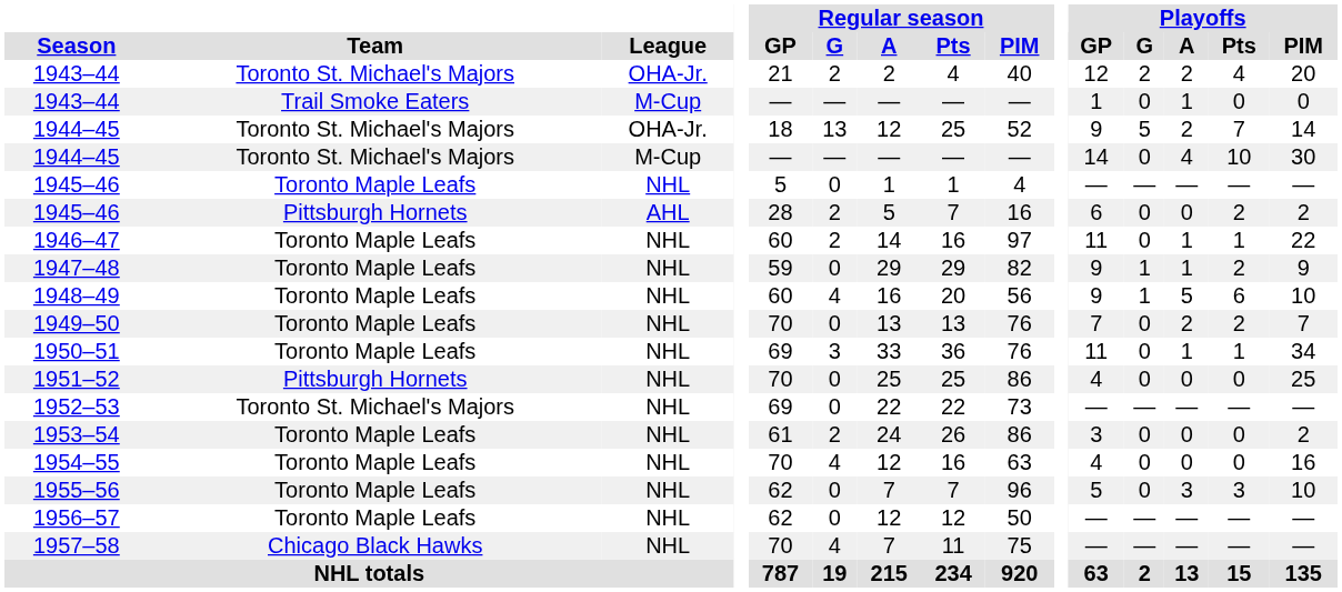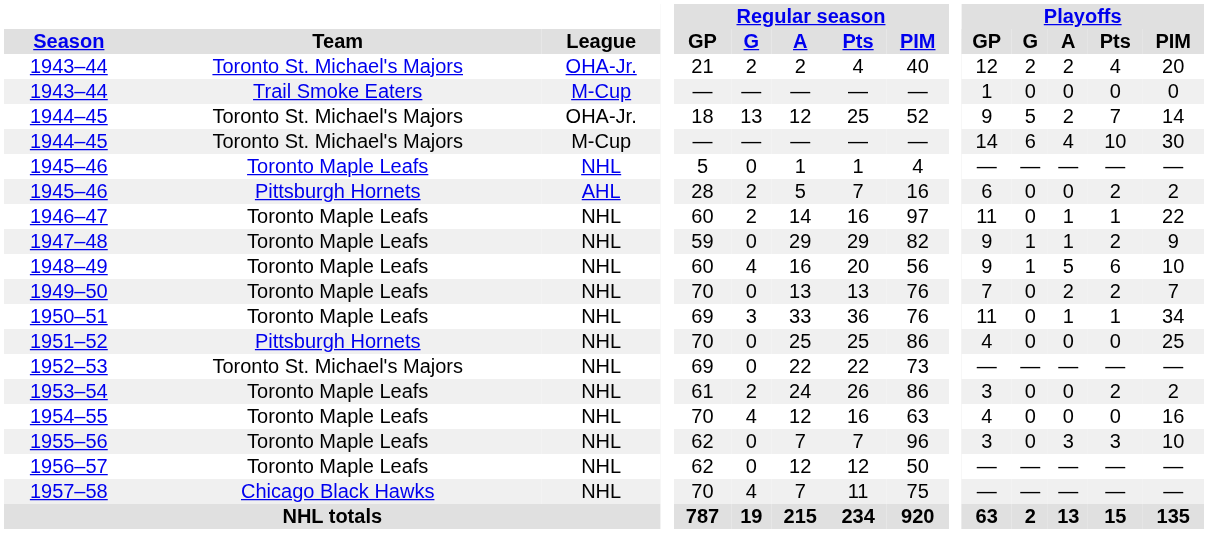1943–44 / M-Cup | Playoffs / A: 1 -> 0
1944–45 / M-Cup | Playoffs / G: 0 -> 6
1953–54 | Playoffs / Pts: 0 -> 2
1955–56 | Playoffs / GP: 5 -> 3
